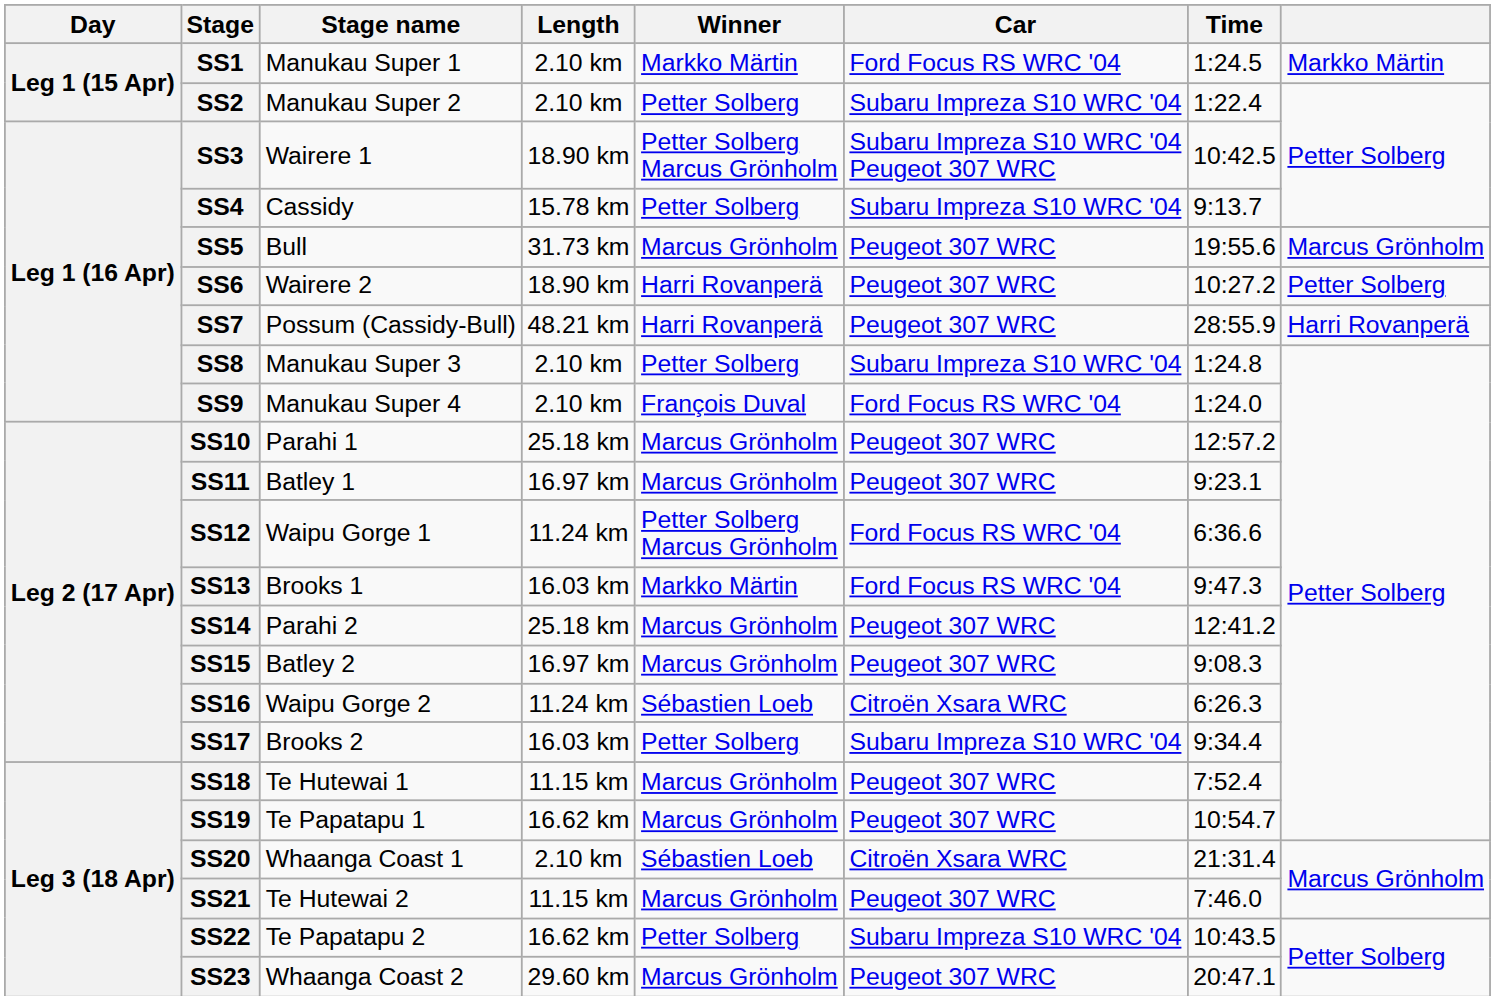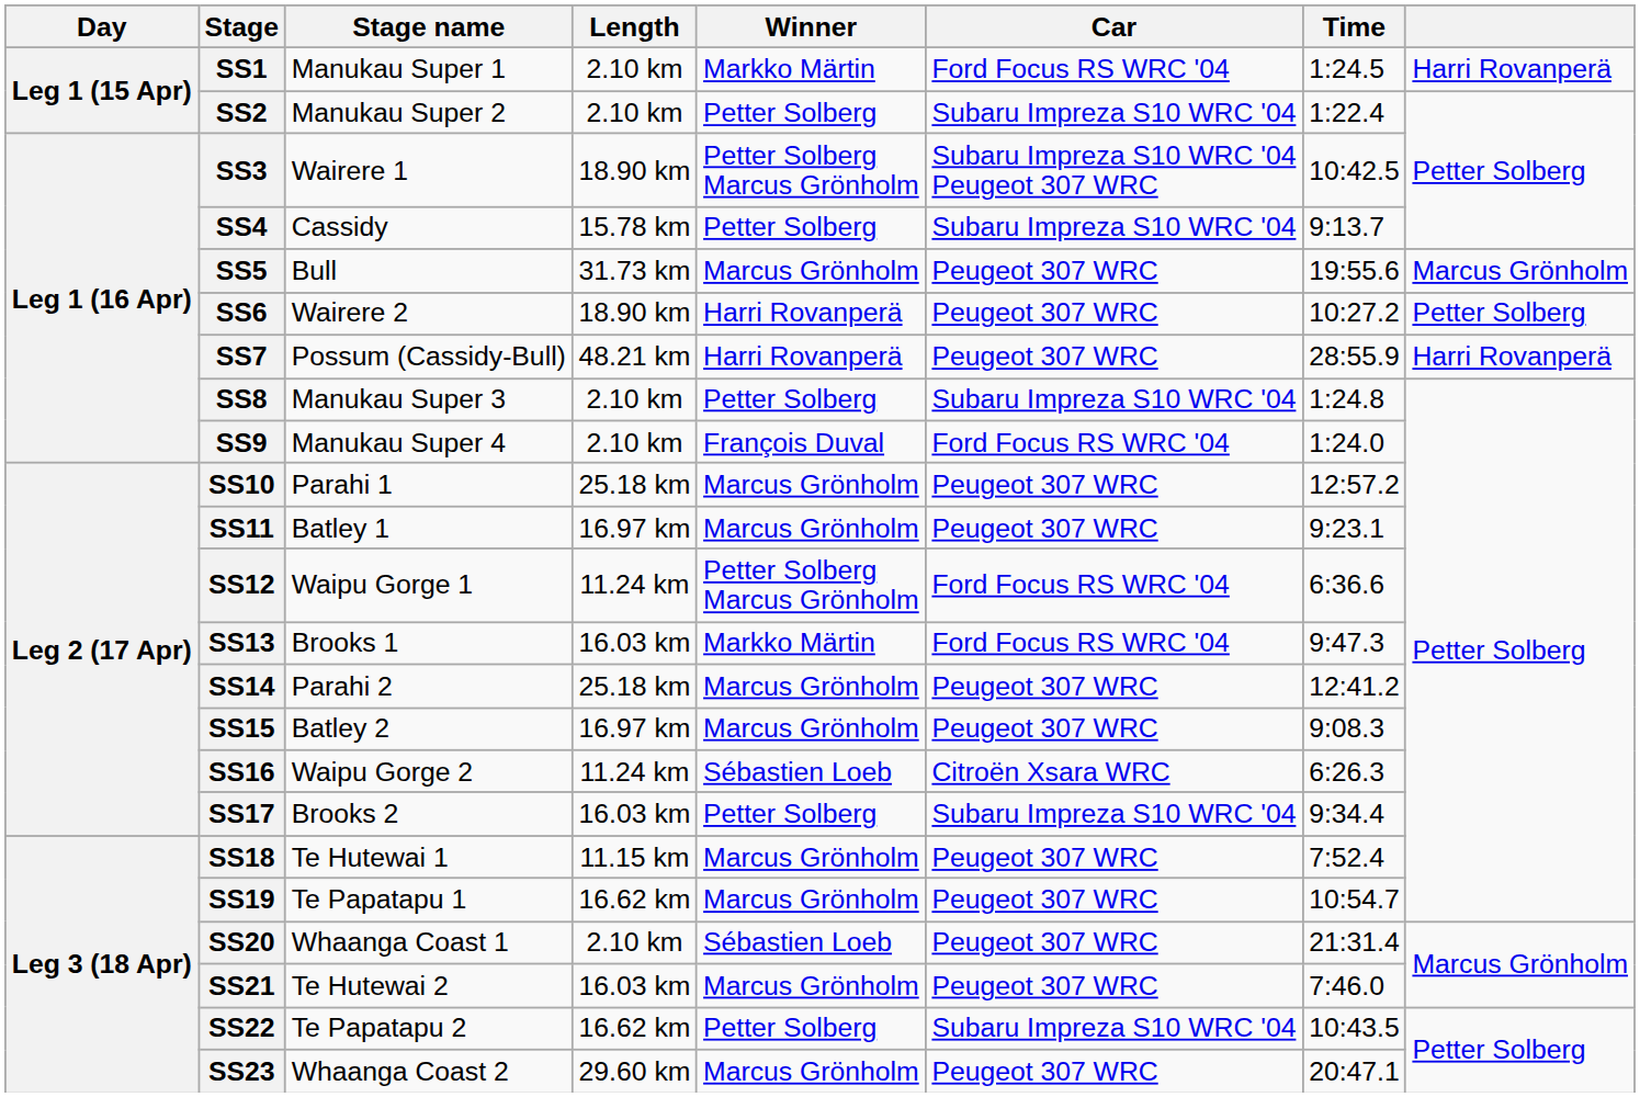SS1 | column 8: Markko Märtin -> Harri Rovanperä
SS20 | Car: Citroën Xsara WRC -> Peugeot 307 WRC
SS21 | Length: 11.15 km -> 16.03 km
